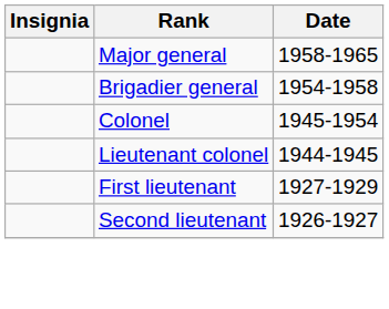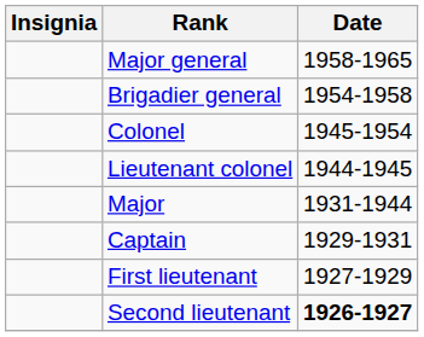+ row: Major | 1931-1944
+ row: Captain | 1929-1931
Second lieutenant | Date: normal -> bold
